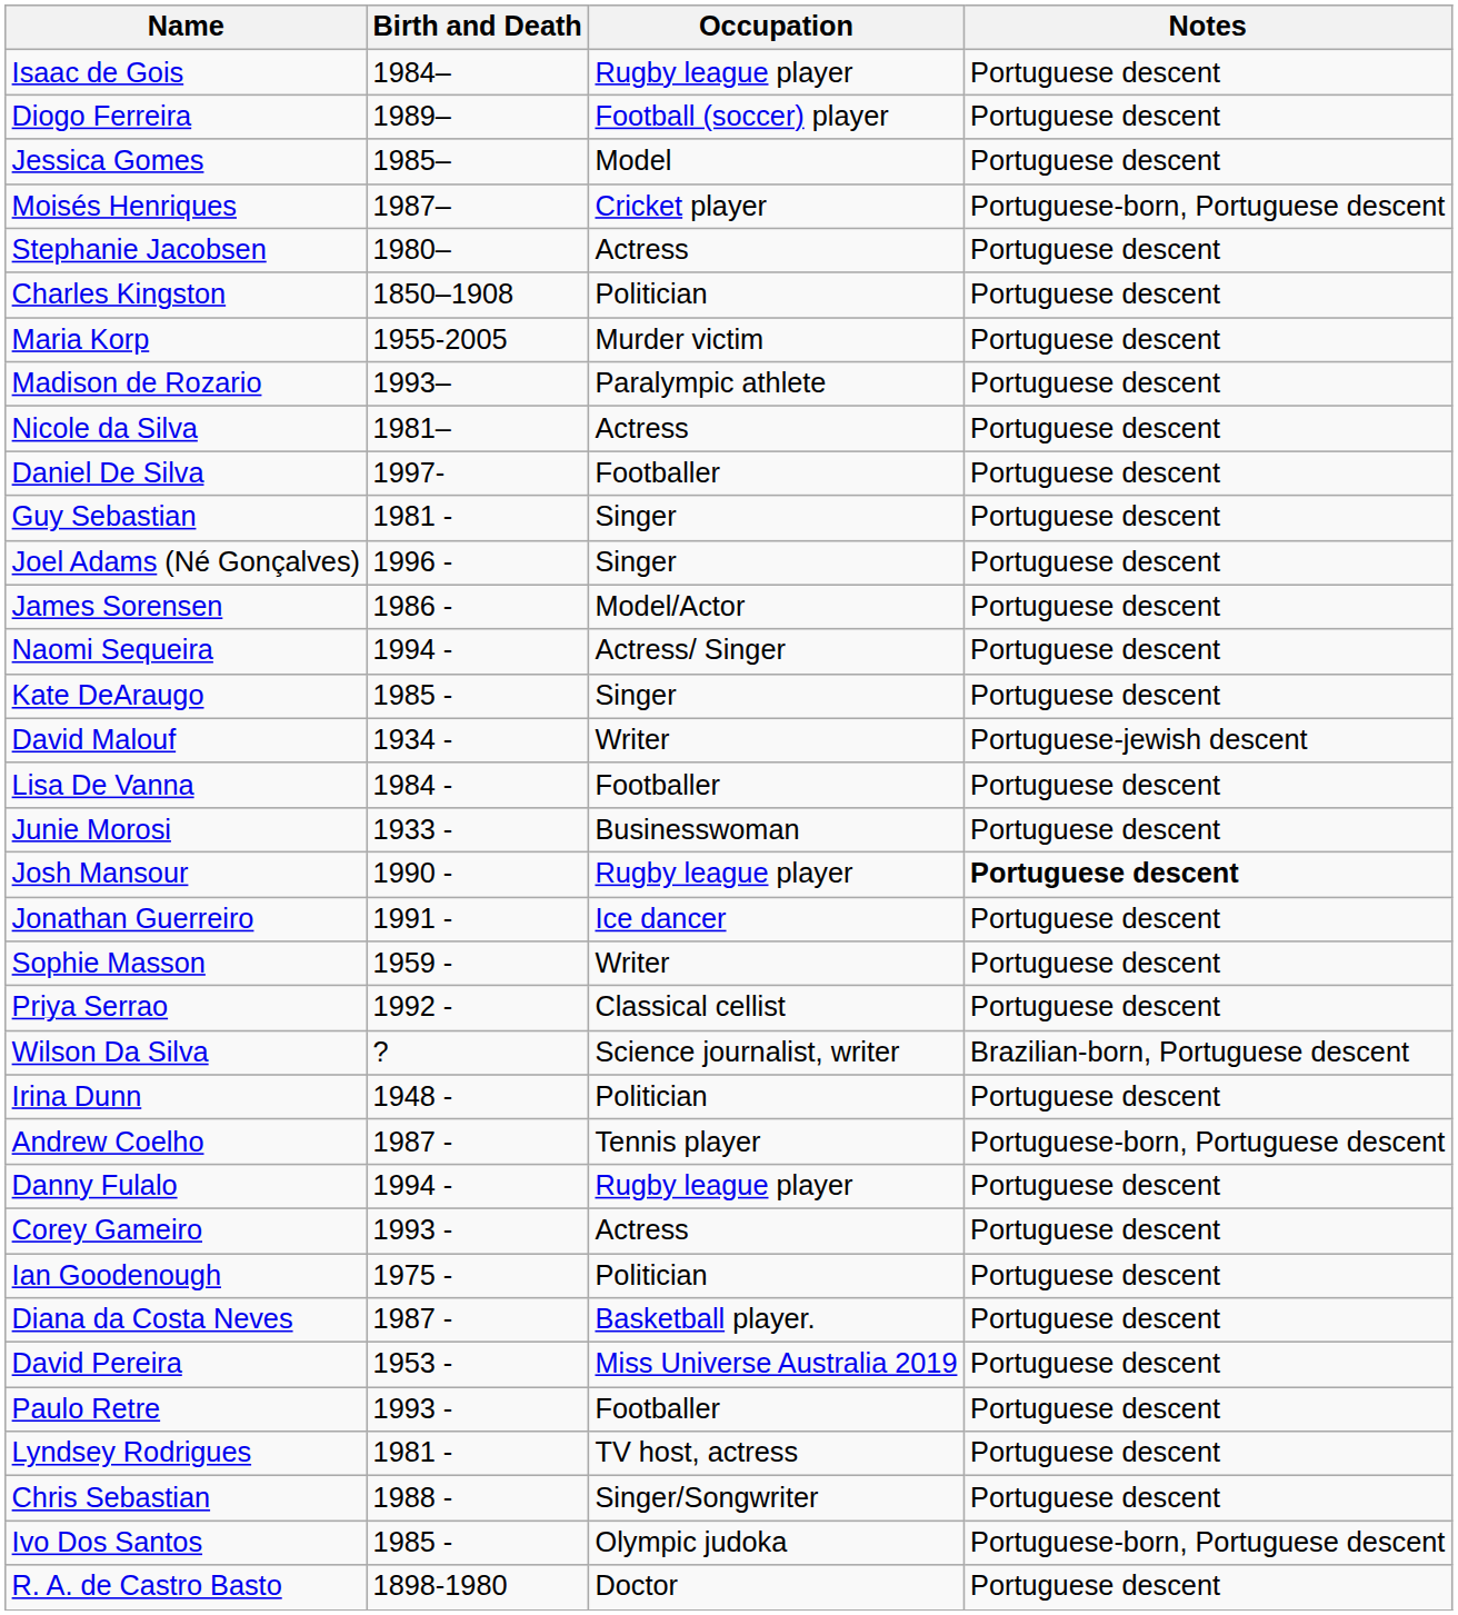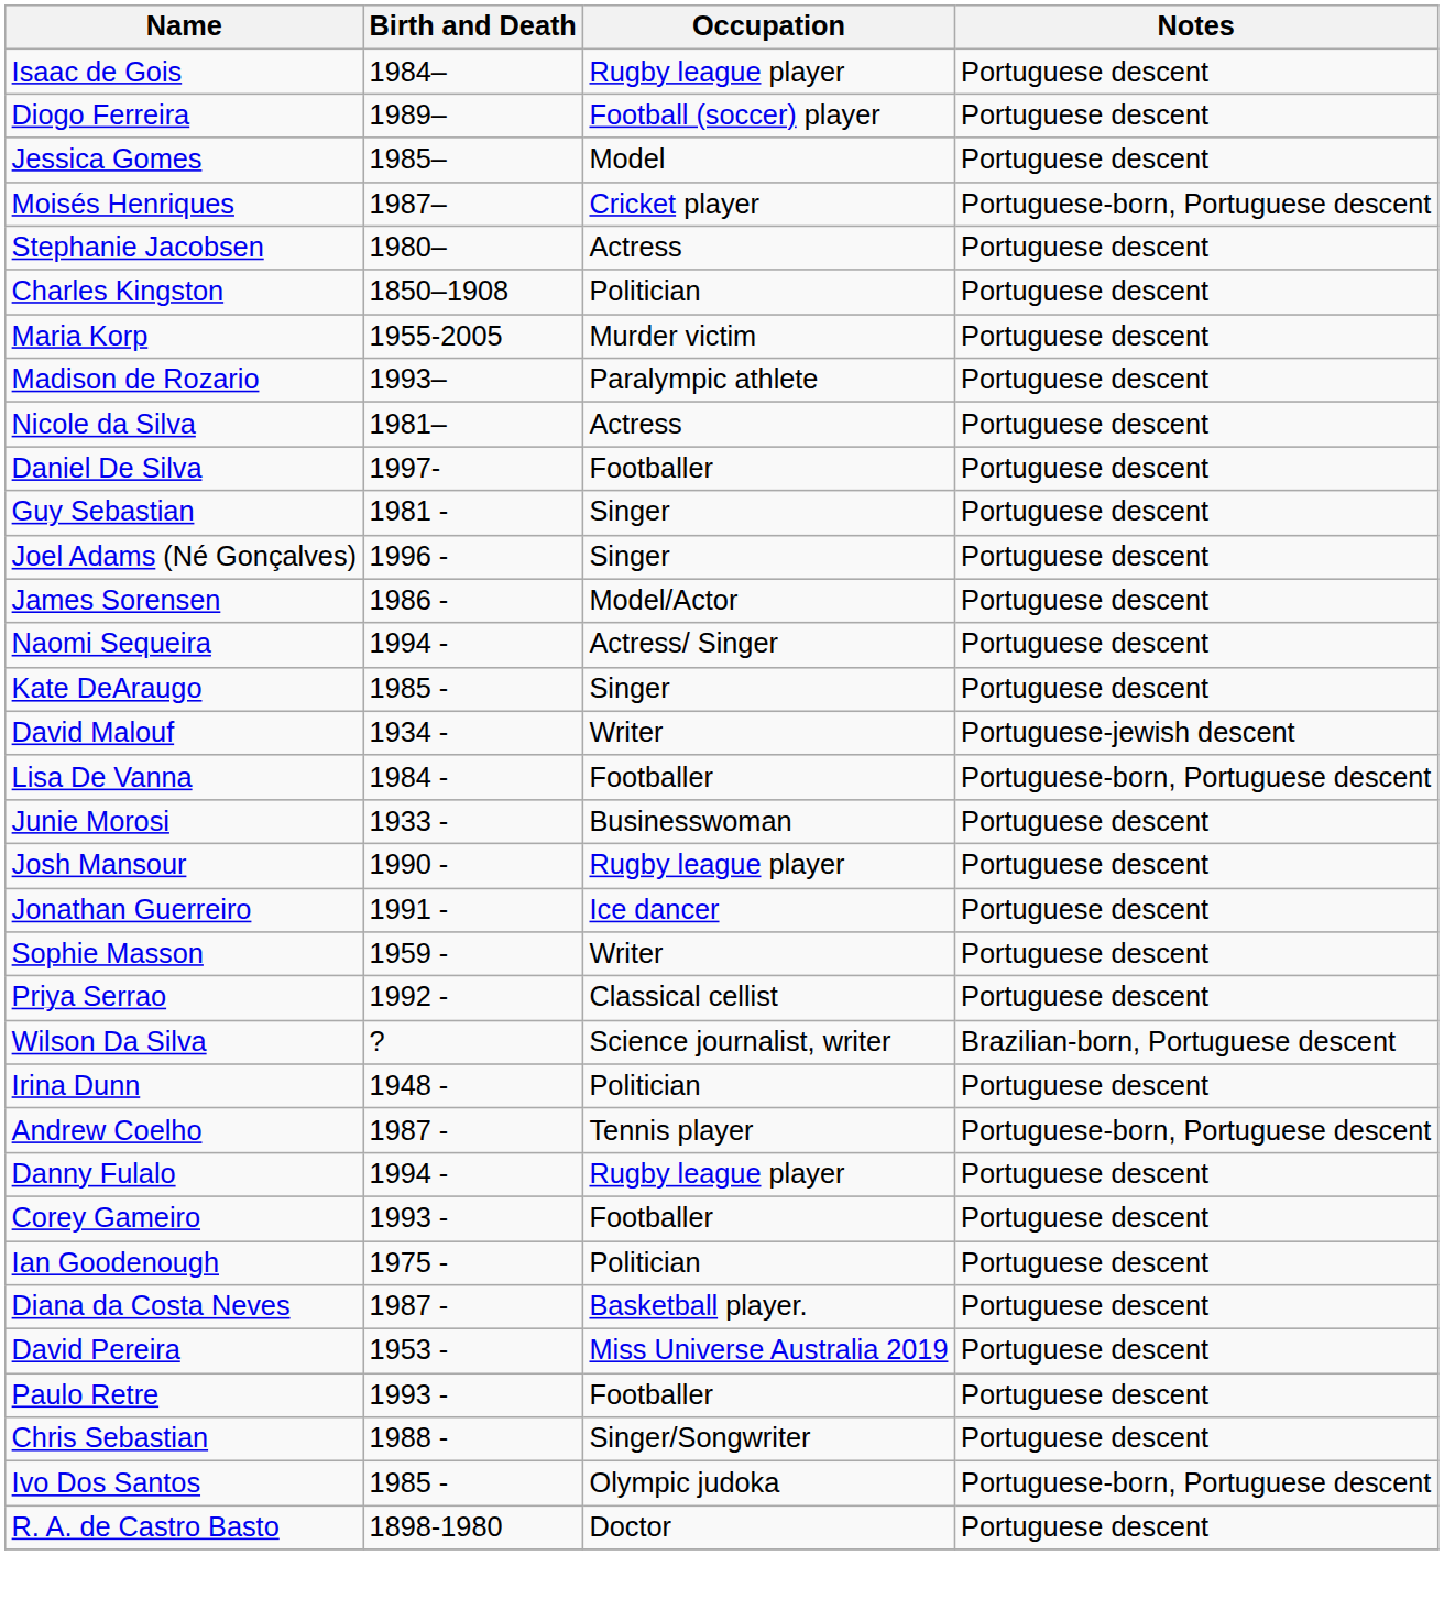Lisa De Vanna | Notes: Portuguese descent -> Portuguese-born, Portuguese descent
Josh Mansour | Notes: bold -> normal
Corey Gameiro | Occupation: Actress -> Footballer
- row: Lyndsey Rodrigues | 1981 - | TV host, actress | Portuguese descent
